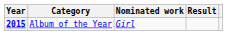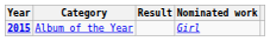columns swapped: Nominated work <-> Result
